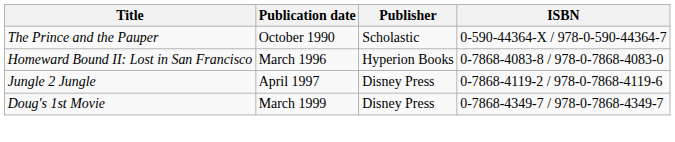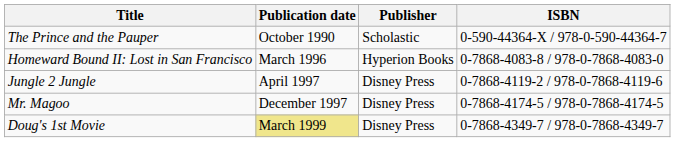+ row: Mr. Magoo | December 1997 | Disney Press | 0-7868-4174-5 / 978-0-7868-4174-5
Doug's 1st Movie | Publication date: no background -> khaki background
